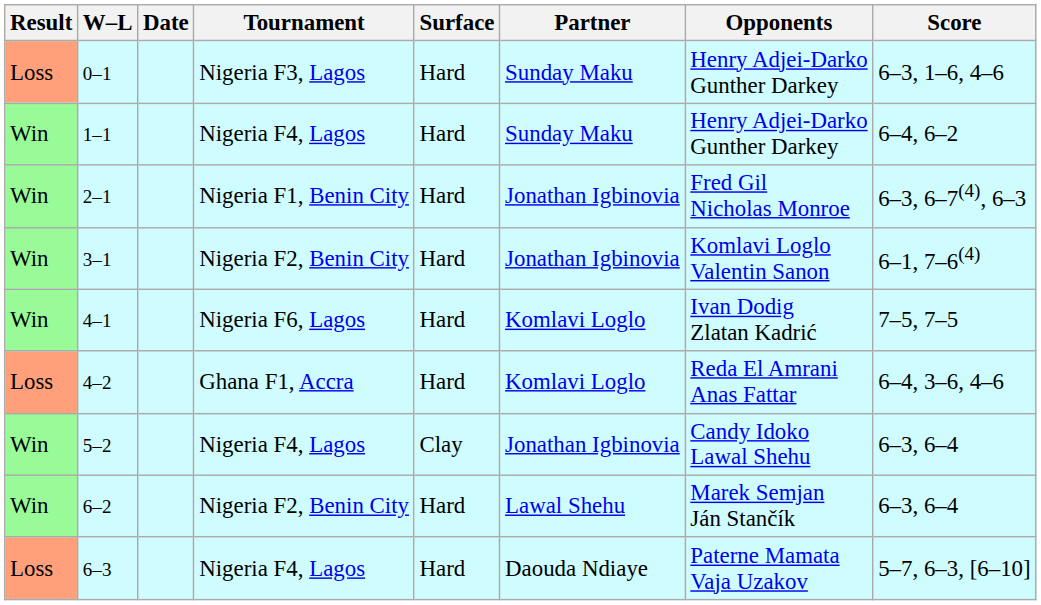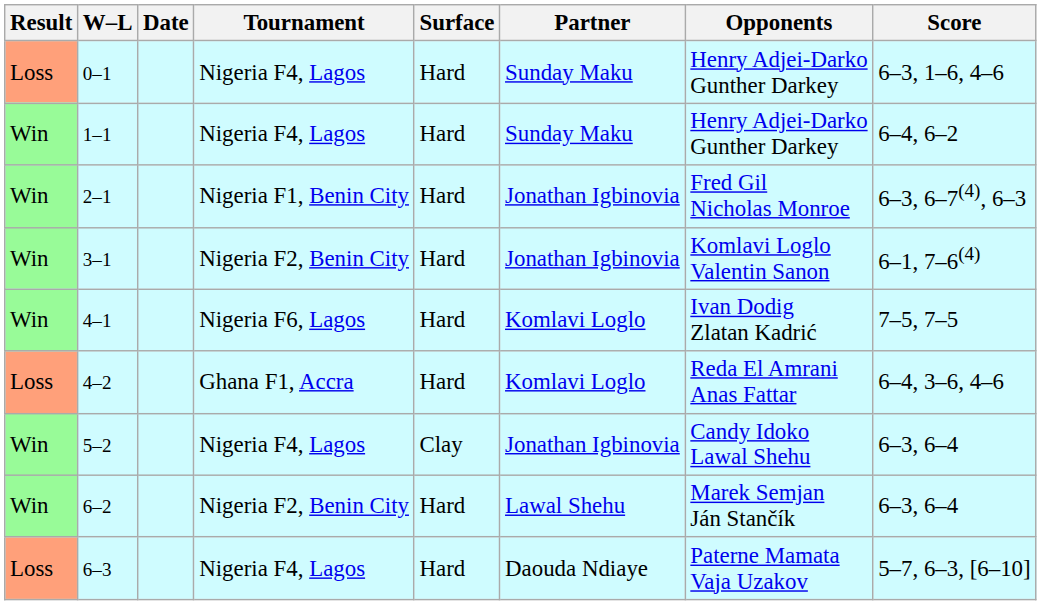0–1 | Tournament: Nigeria F3, Lagos -> Nigeria F4, Lagos
